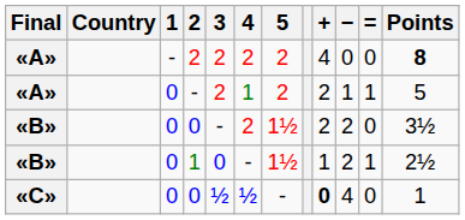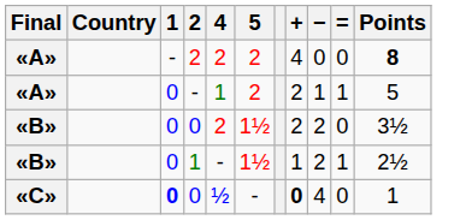- column: 3 | 2 | 2 | - | 0 | ½
«C» / 0 | 1: normal -> bold
